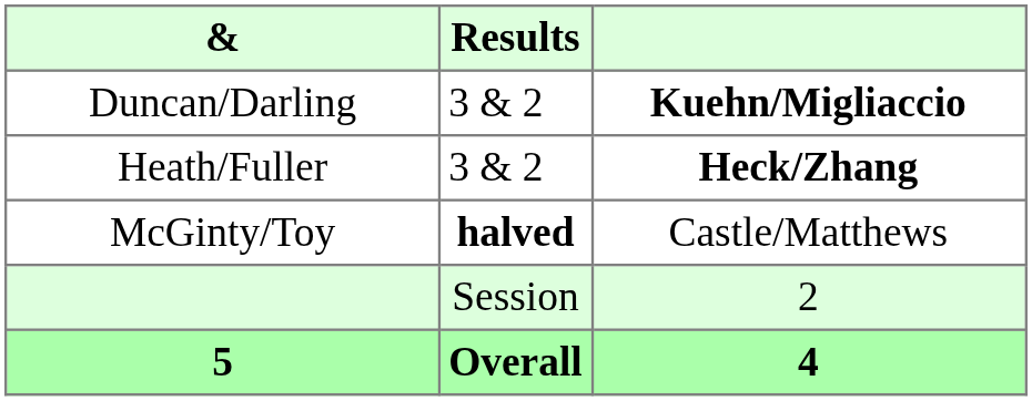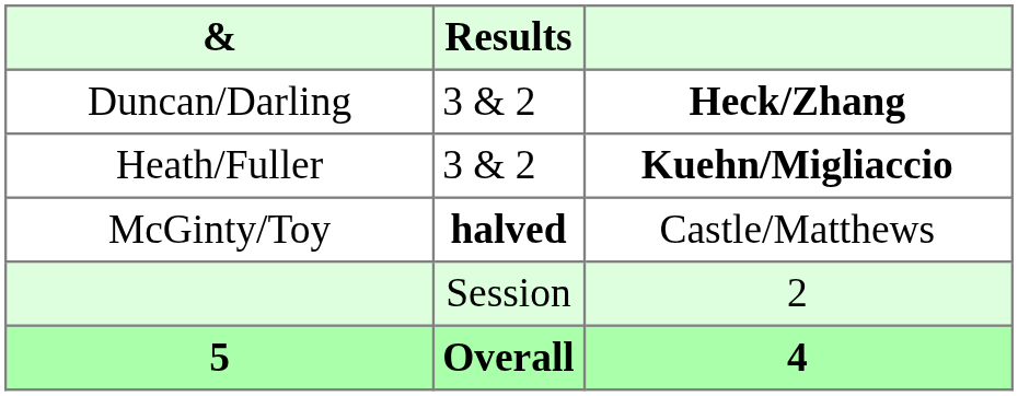Duncan/Darling | column 3: Kuehn/Migliaccio -> Heck/Zhang
Heath/Fuller | column 3: Heck/Zhang -> Kuehn/Migliaccio
